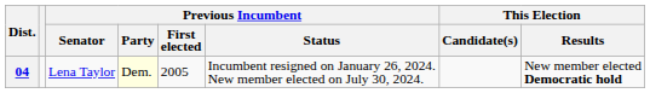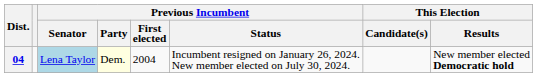04 | Previous Incumbent / Senator: no background -> lightblue background
04 | Previous Incumbent / First elected: 2005 -> 2004
